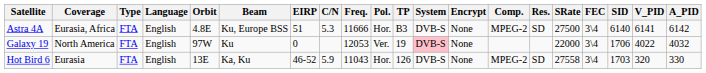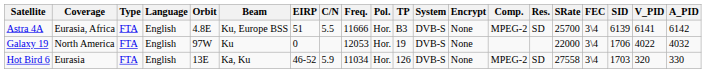Astra 4A | C/N: 5.3 -> 5.5
Astra 4A | SRate: 27500 -> 25700
Astra 4A | SID: 6140 -> 6139
Galaxy 19 | Pol.: Ver. -> Hor.
Galaxy 19 | System: pink background -> no background
Hot Bird 6 | Freq.: 11043 -> 11034
